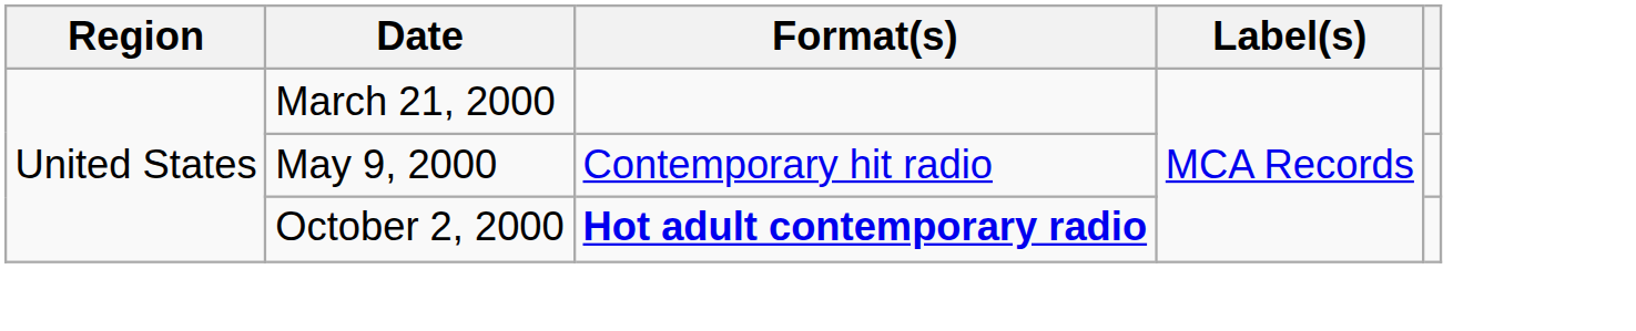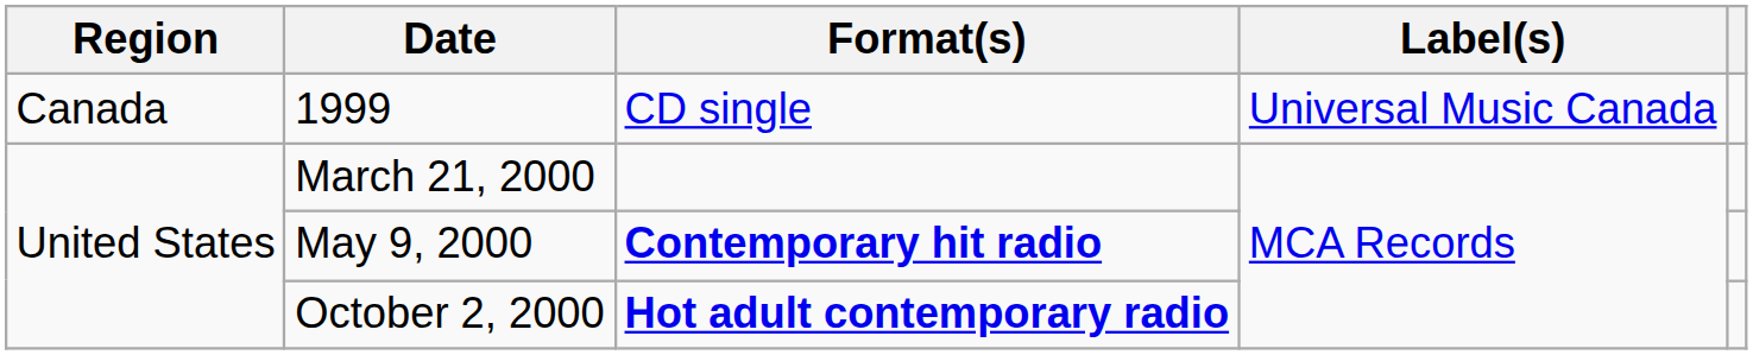+ row: Canada | 1999 | CD single | Universal Music Canada
May 9, 2000 | Format(s): normal -> bold
